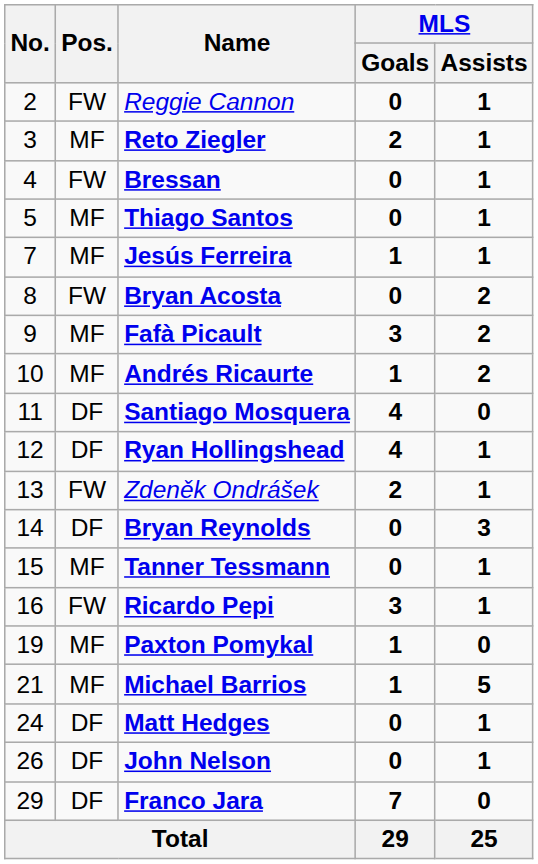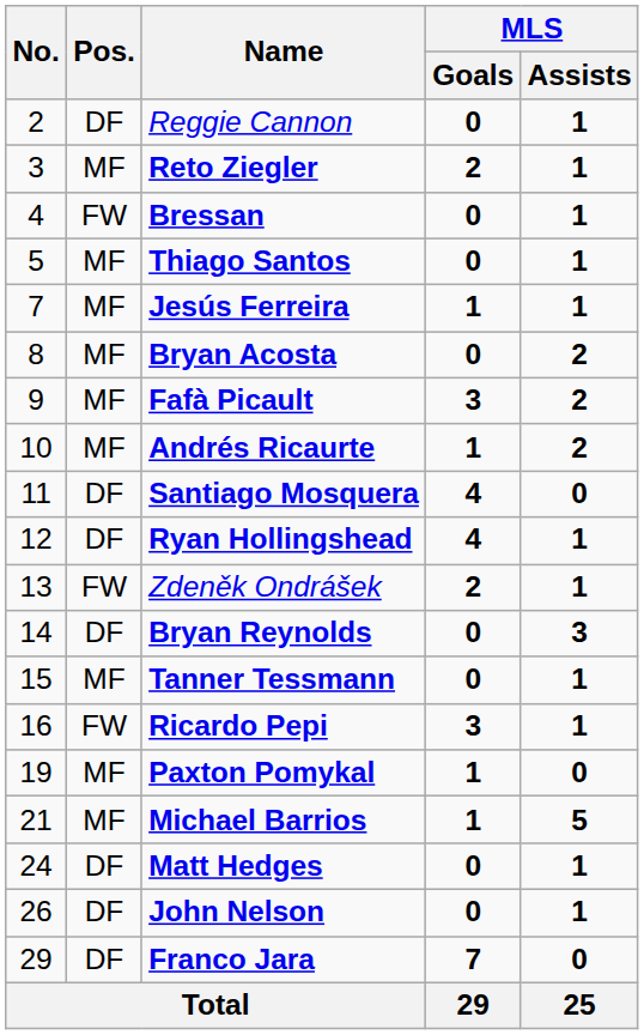Reggie Cannon | Pos.: FW -> DF
Bryan Acosta | Pos.: FW -> MF
